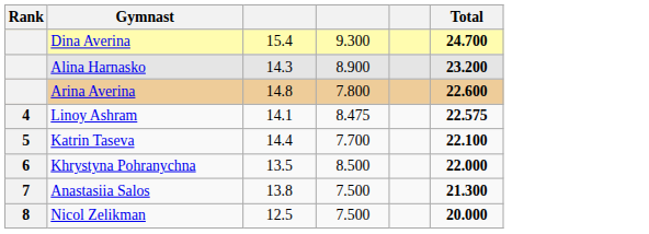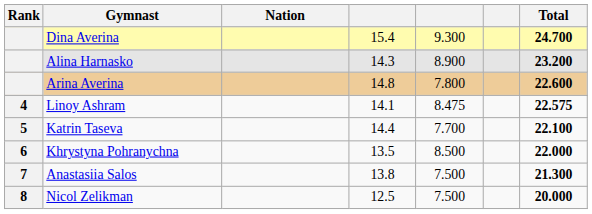+ column: Nation
